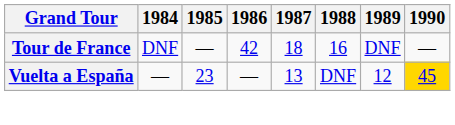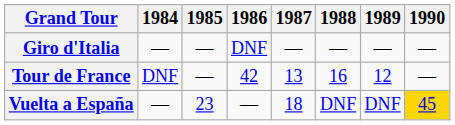+ row: Giro d'Italia | — | — | DNF | — | — | — | —
Tour de France | 1987: 18 -> 13
Tour de France | 1989: DNF -> 12
Vuelta a España | 1987: 13 -> 18
Vuelta a España | 1989: 12 -> DNF
